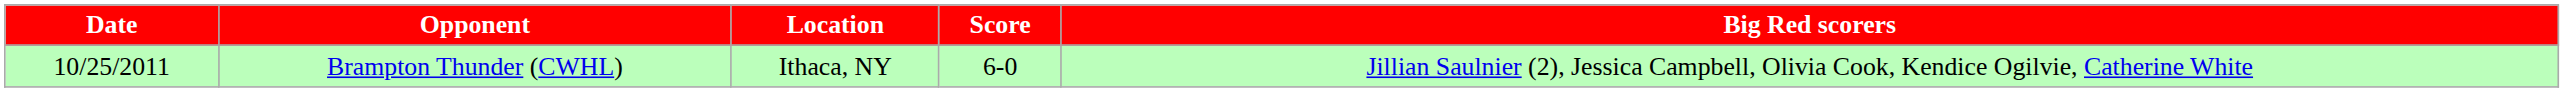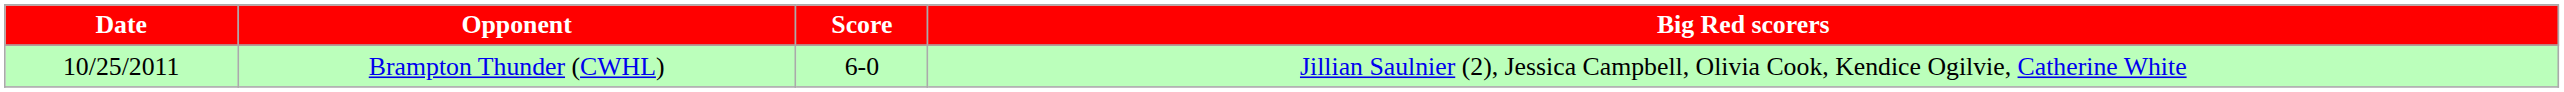- column: Location | Ithaca, NY
